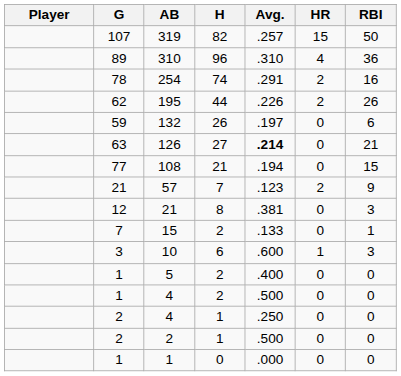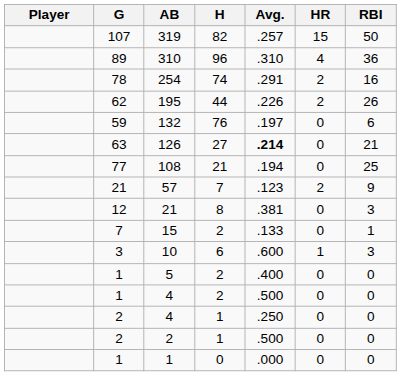132 | H: 26 -> 76
108 | RBI: 15 -> 25
